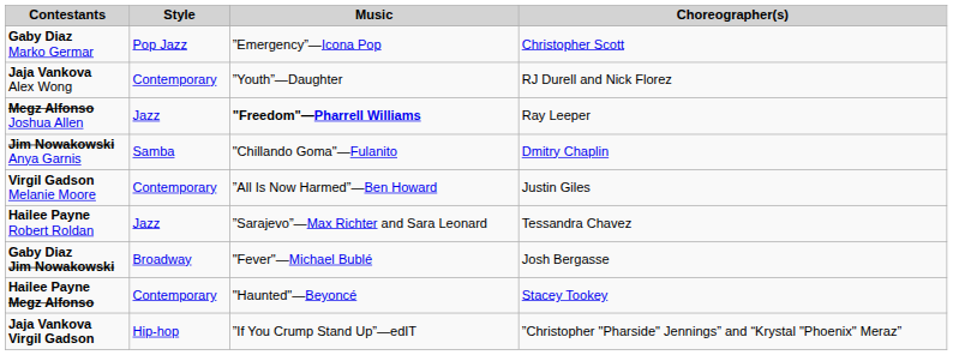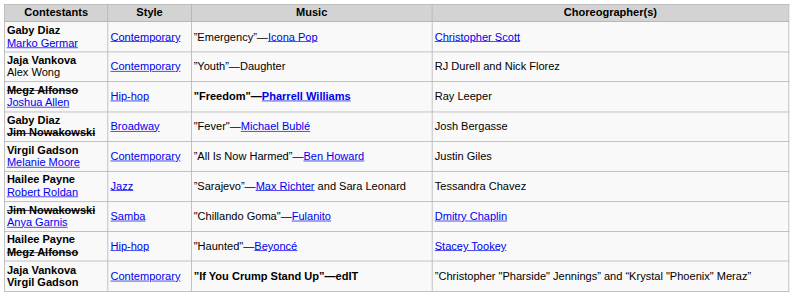Gaby Diaz Marko Germar | Style: Pop Jazz -> Contemporary
Megz Alfonso Joshua Allen | Style: Jazz -> Hip-hop
rows swapped: Jim Nowakowski Anya Garnis <-> Gaby Diaz Jim Nowakowski
Hailee Payne Megz Alfonso | Style: Contemporary -> Hip-hop
Jaja Vankova Virgil Gadson | Style: Hip-hop -> Contemporary
Jaja Vankova Virgil Gadson | Music: normal -> bold
